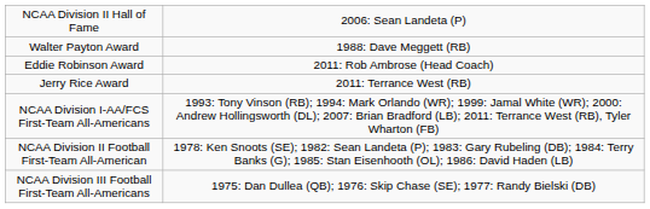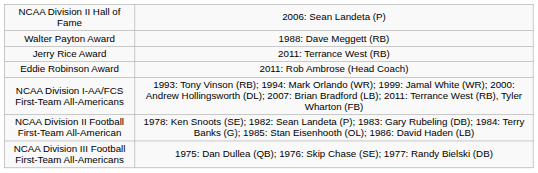rows swapped: Jerry Rice Award <-> Eddie Robinson Award
